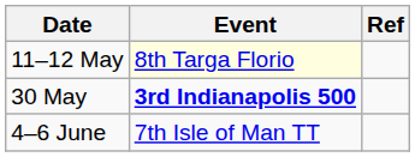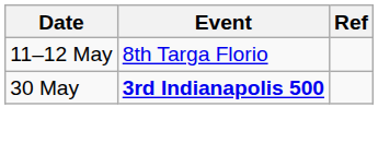11–12 May | Event: lightyellow background -> no background
- row: 4–6 June | 7th Isle of Man TT
